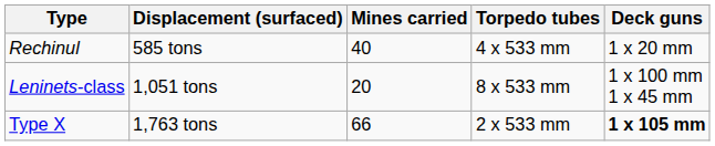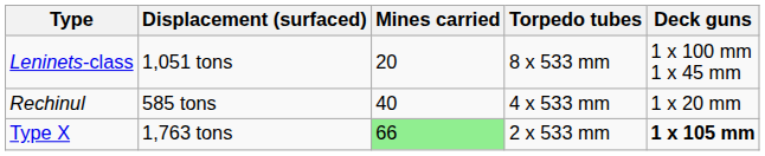rows swapped: Rechinul <-> Leninets-class
Type X | Mines carried: no background -> lightgreen background
